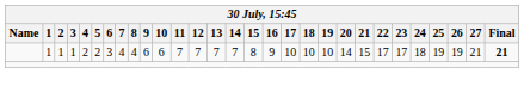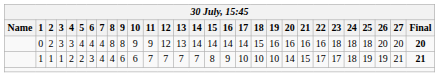+ row: 0 | 2 | 3 | 3 | 4 | 4 | 4 | 8 | 8 | 9 | 9 | 12 | 13 | 14 | 14 | 14 | 14 | 15 | 16 | 16 | 16 | 16 | 18 | 18 | 18 | 20 | 20 | 20
